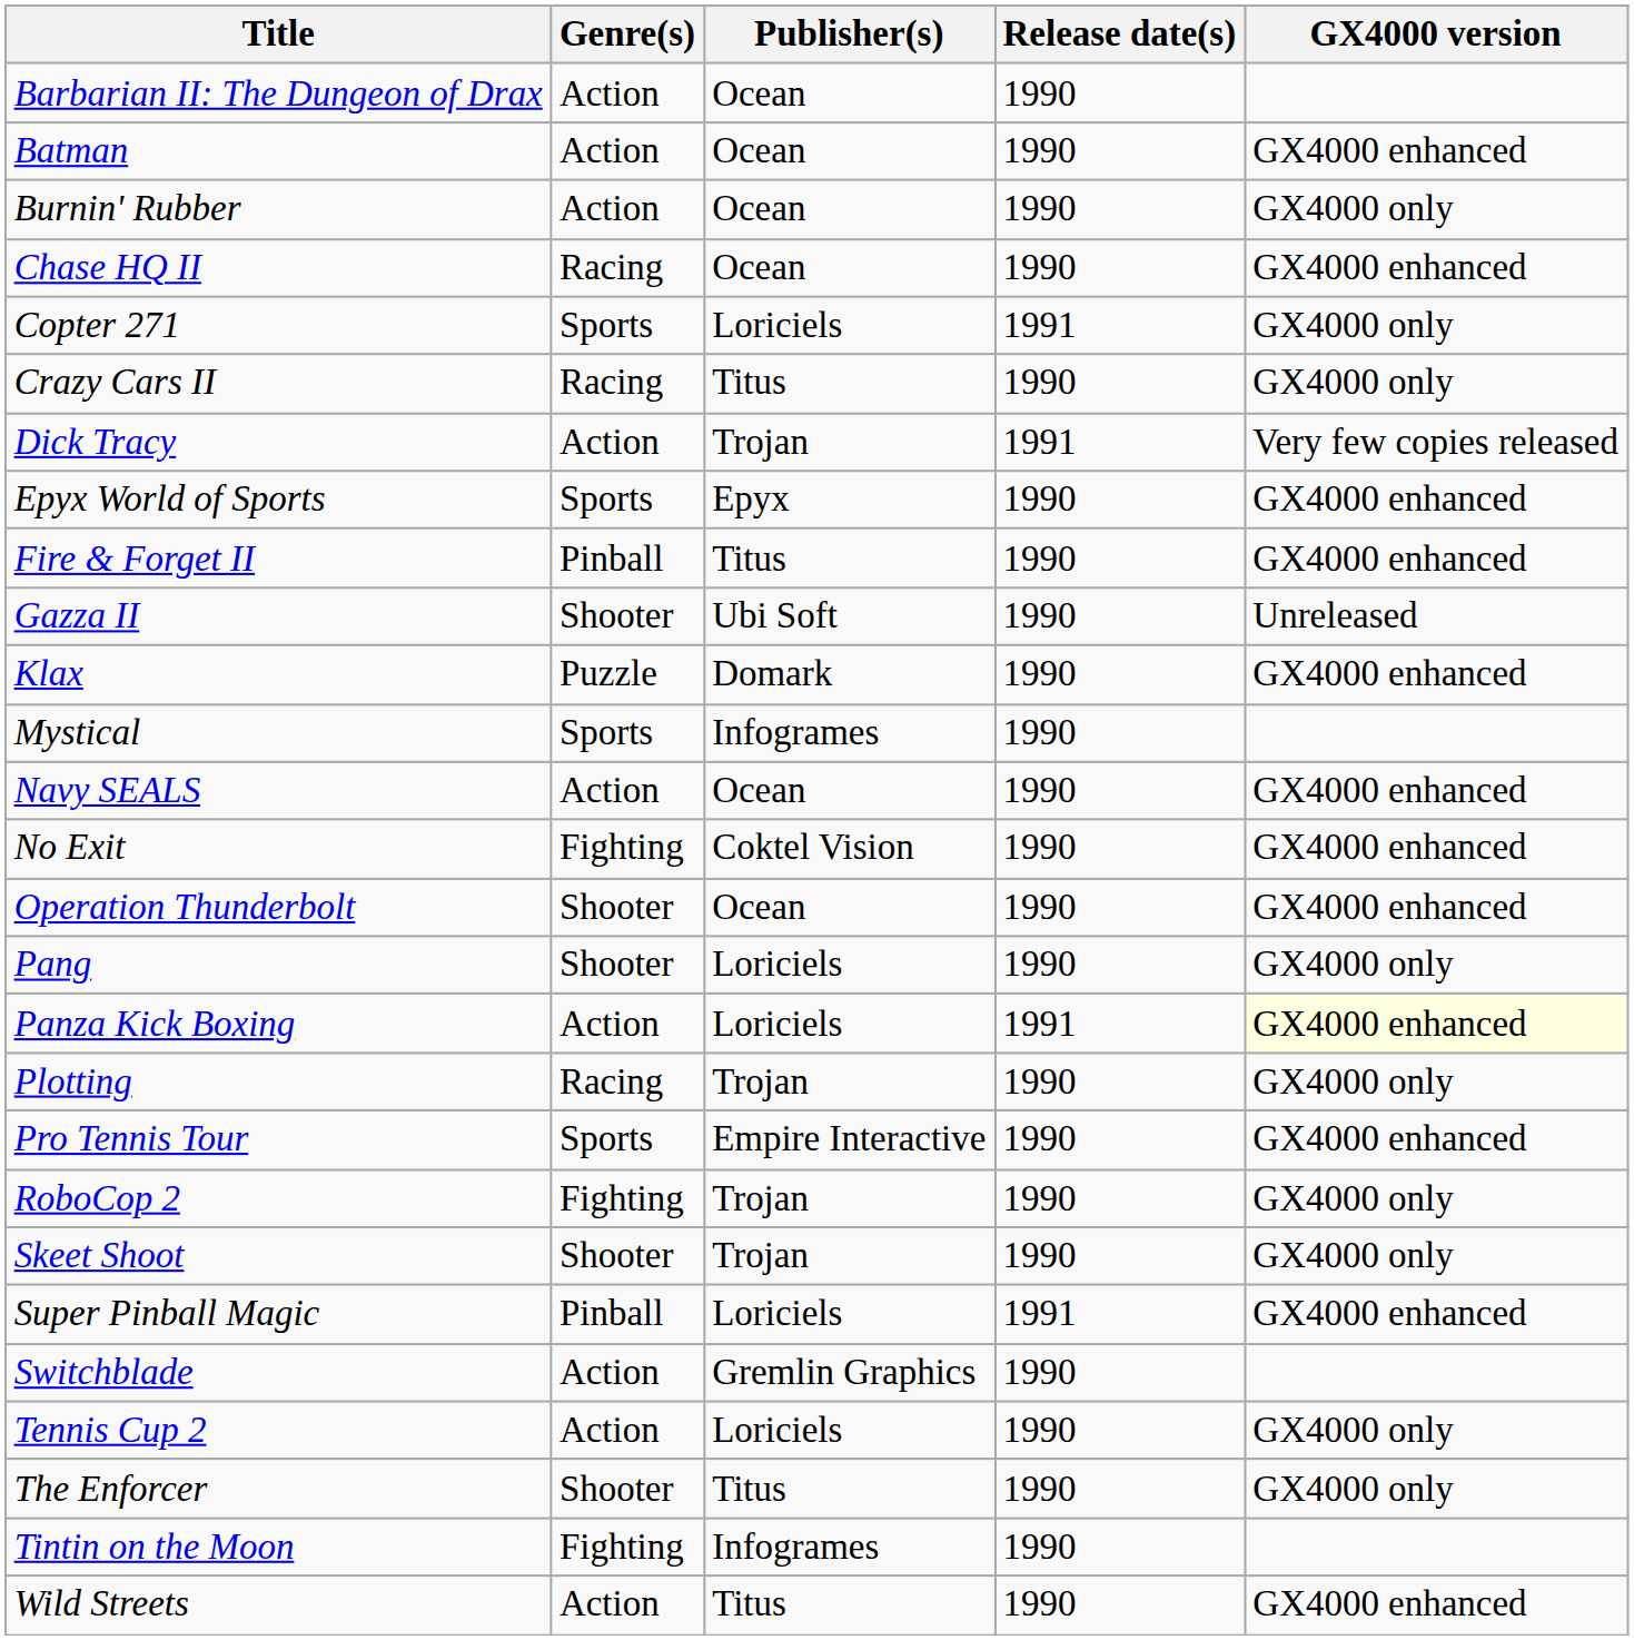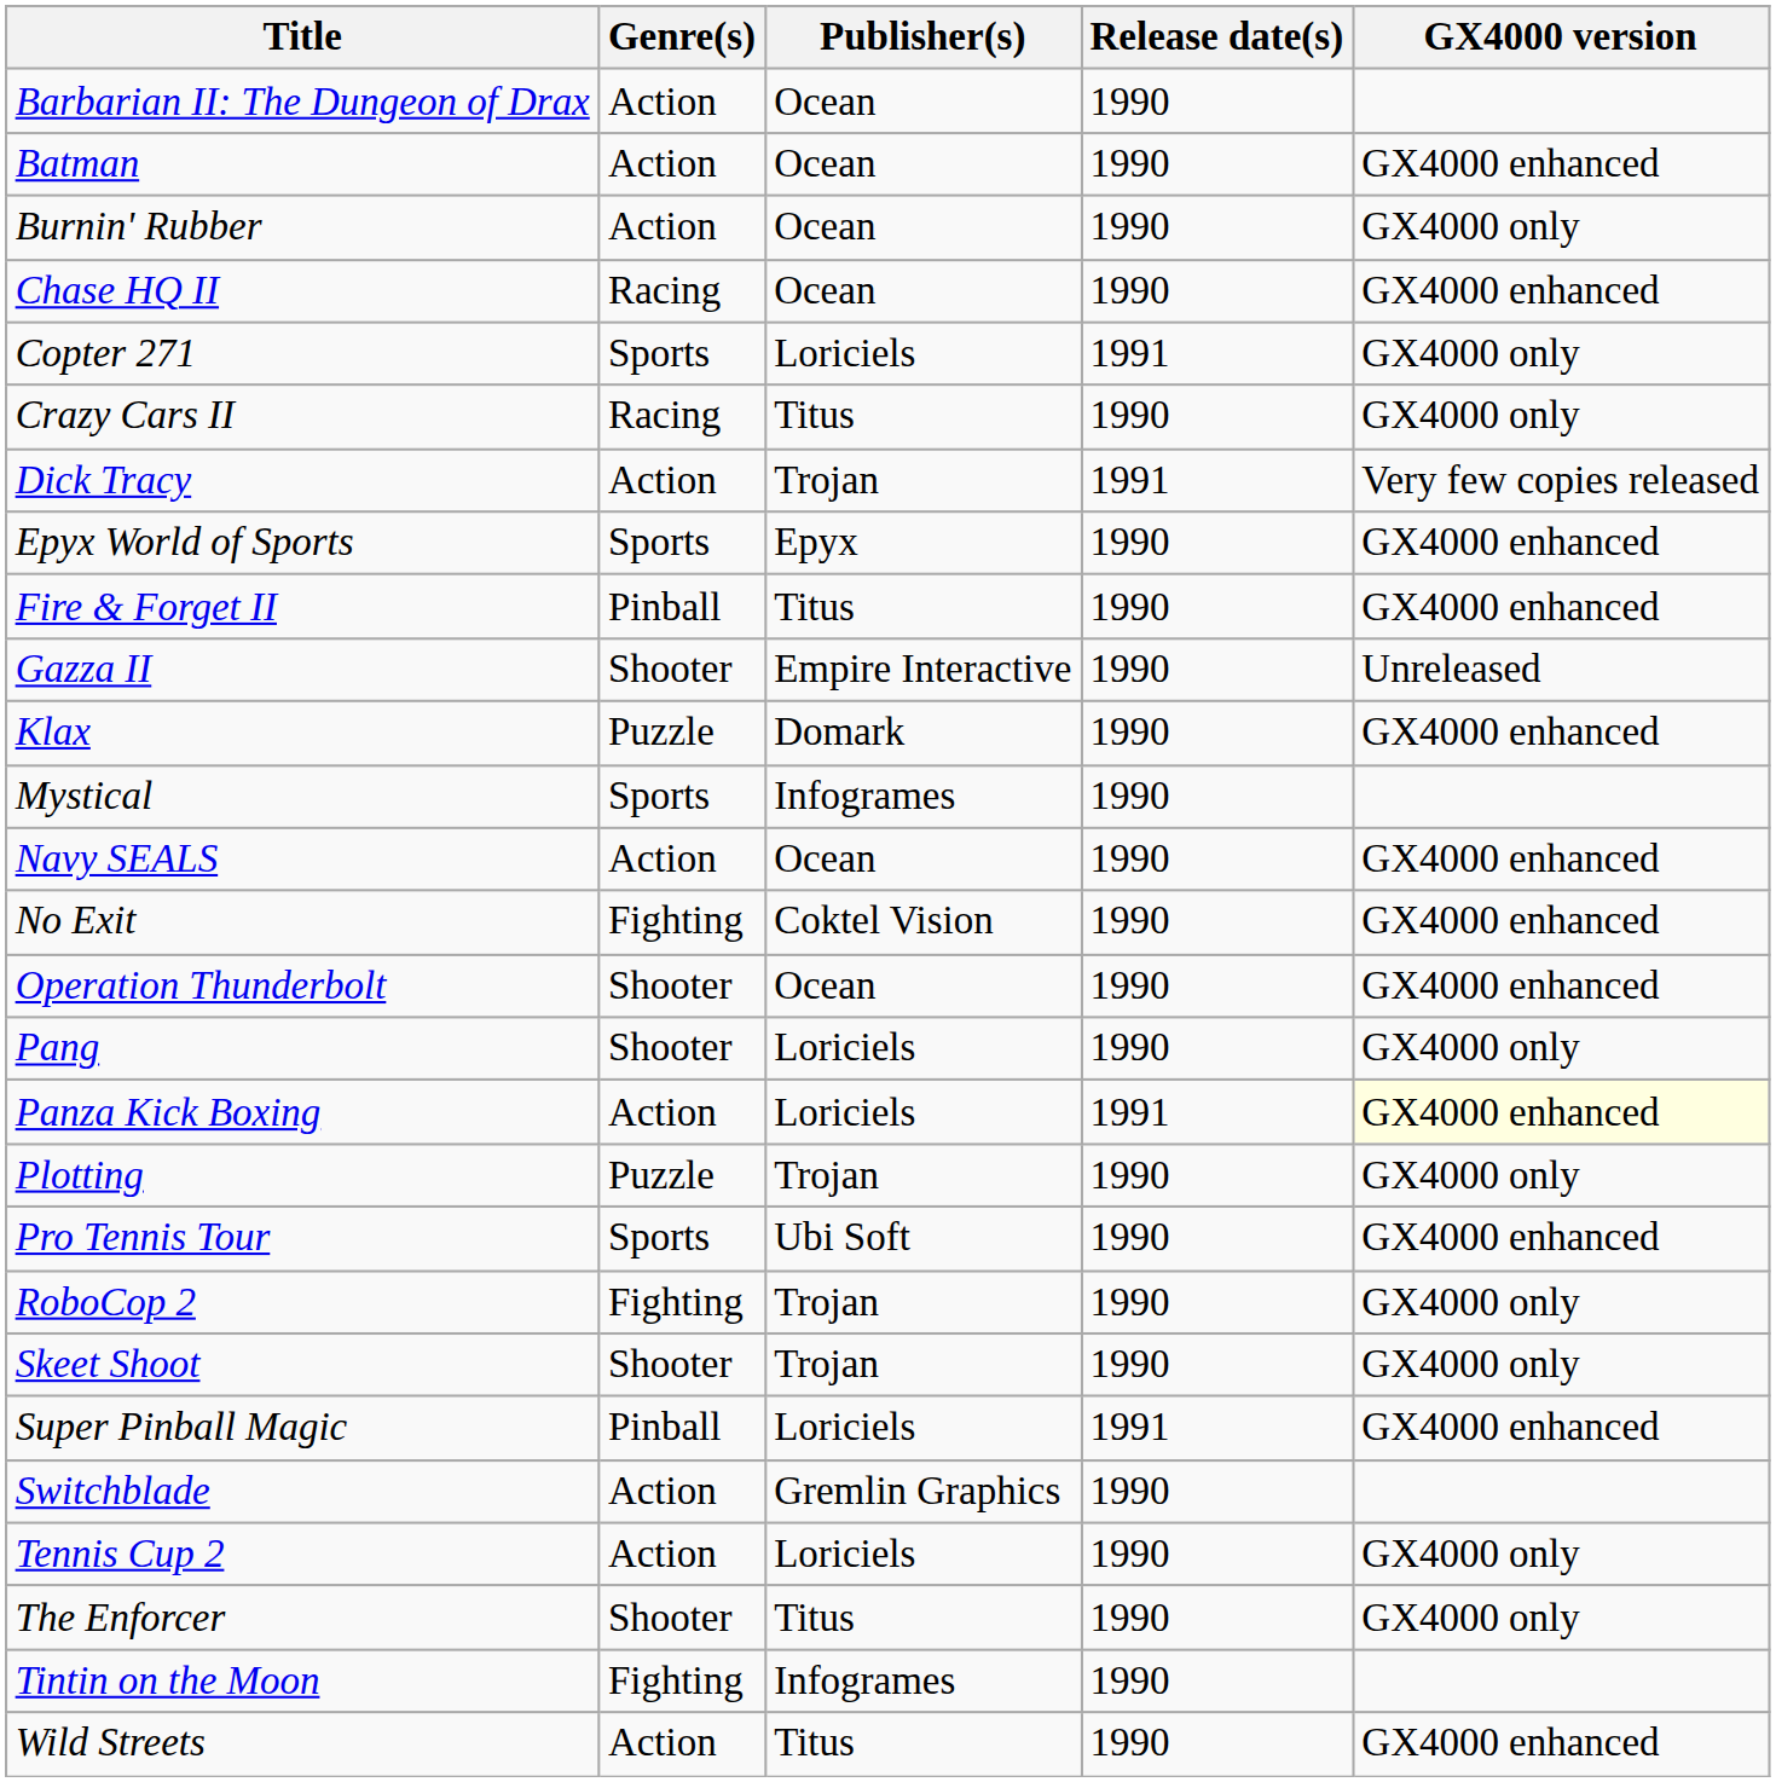Gazza II | Publisher(s): Ubi Soft -> Empire Interactive
Plotting | Genre(s): Racing -> Puzzle
Pro Tennis Tour | Publisher(s): Empire Interactive -> Ubi Soft
